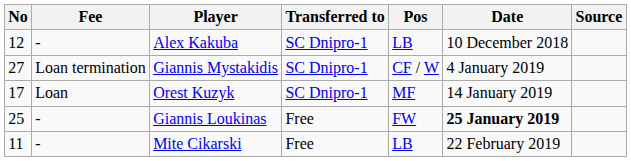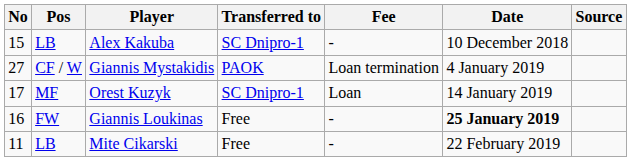columns swapped: Pos <-> Fee
Alex Kakuba | No: 12 -> 15
Giannis Mystakidis | Transferred to: SC Dnipro-1 -> PAOK
Giannis Loukinas | No: 25 -> 16
